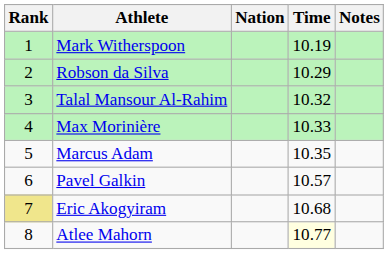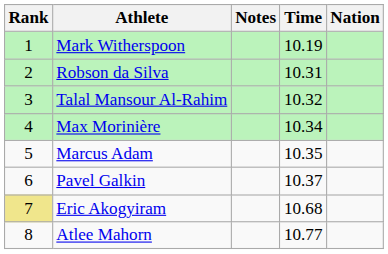columns swapped: Nation <-> Notes
Robson da Silva | Time: 10.29 -> 10.31
Max Morinière | Time: 10.33 -> 10.34
Pavel Galkin | Time: 10.57 -> 10.37
Atlee Mahorn | Time: lightyellow background -> no background
